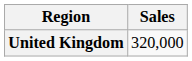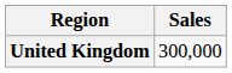United Kingdom | Sales: 320,000 -> 300,000
